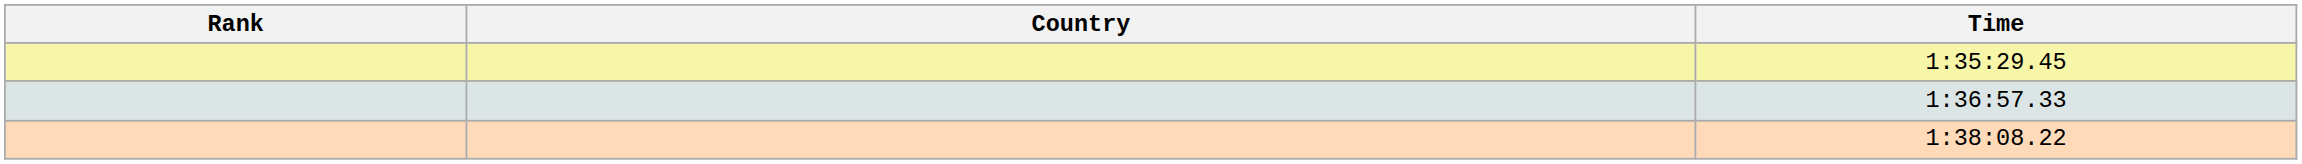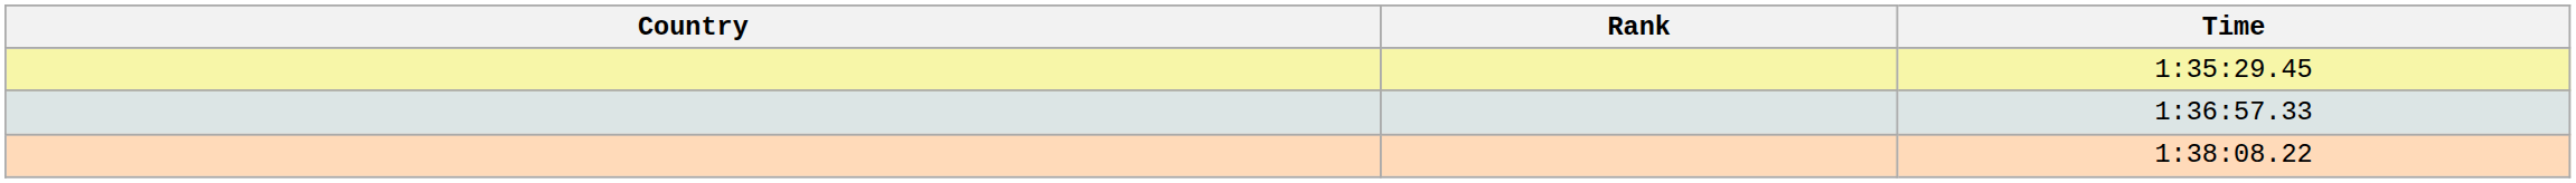columns swapped: Rank <-> Country
